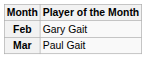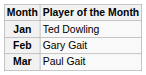+ row: Jan | Ted Dowling
